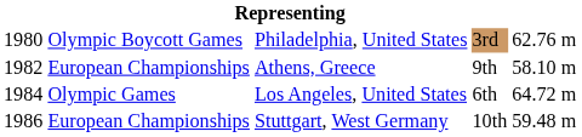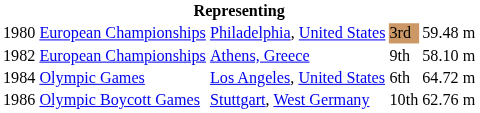Philadelphia, United States | column 2: Olympic Boycott Games -> European Championships
Philadelphia, United States | column 5: 62.76 m -> 59.48 m
Stuttgart, West Germany | column 2: European Championships -> Olympic Boycott Games
Stuttgart, West Germany | column 5: 59.48 m -> 62.76 m
